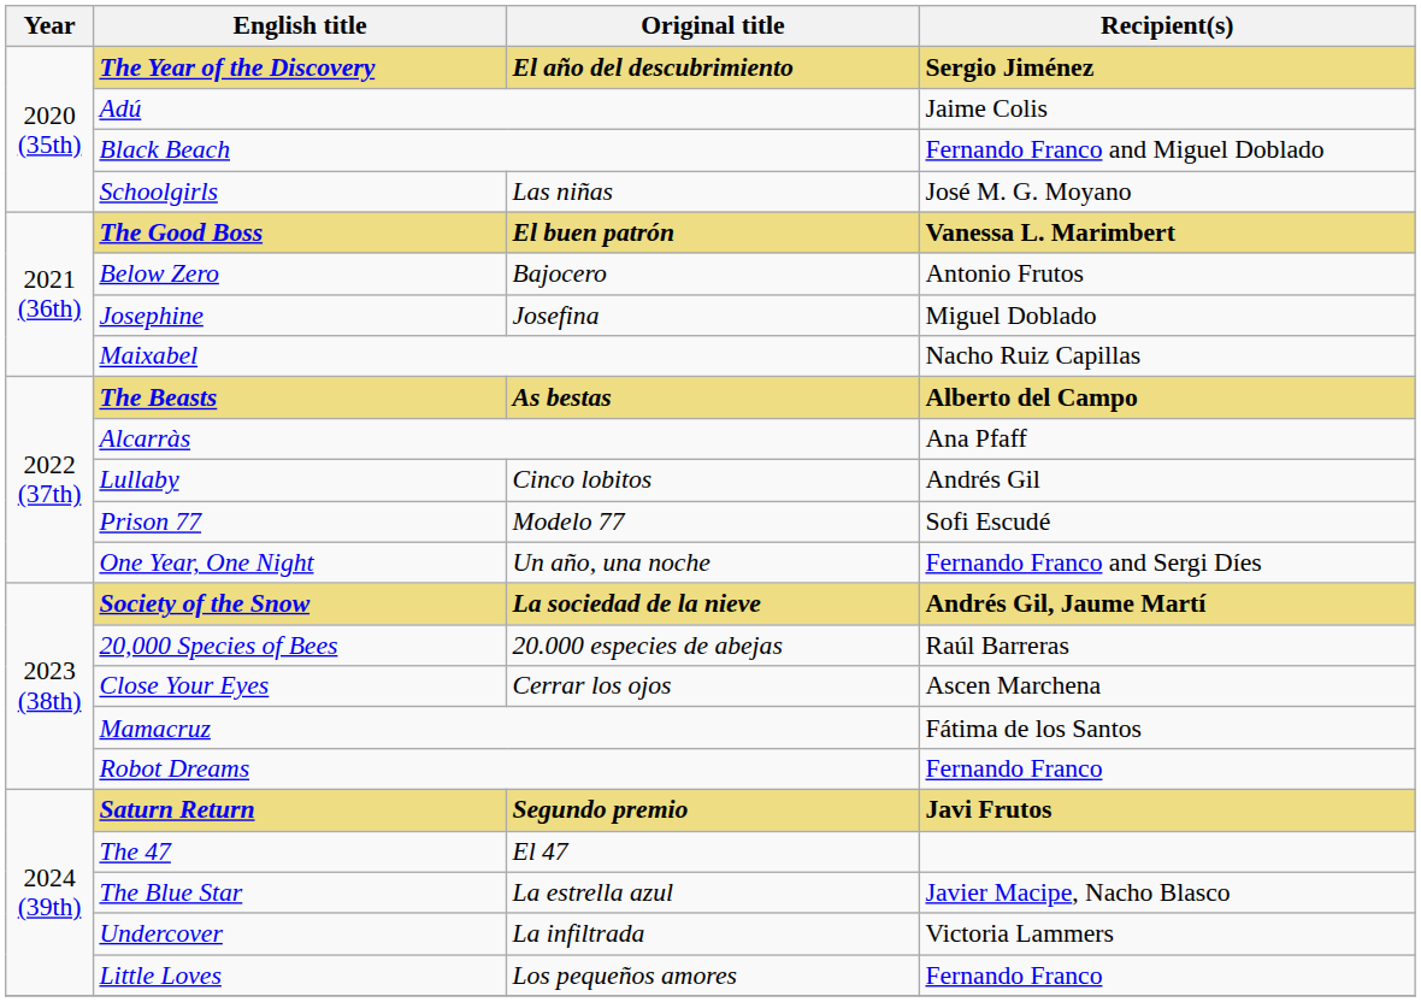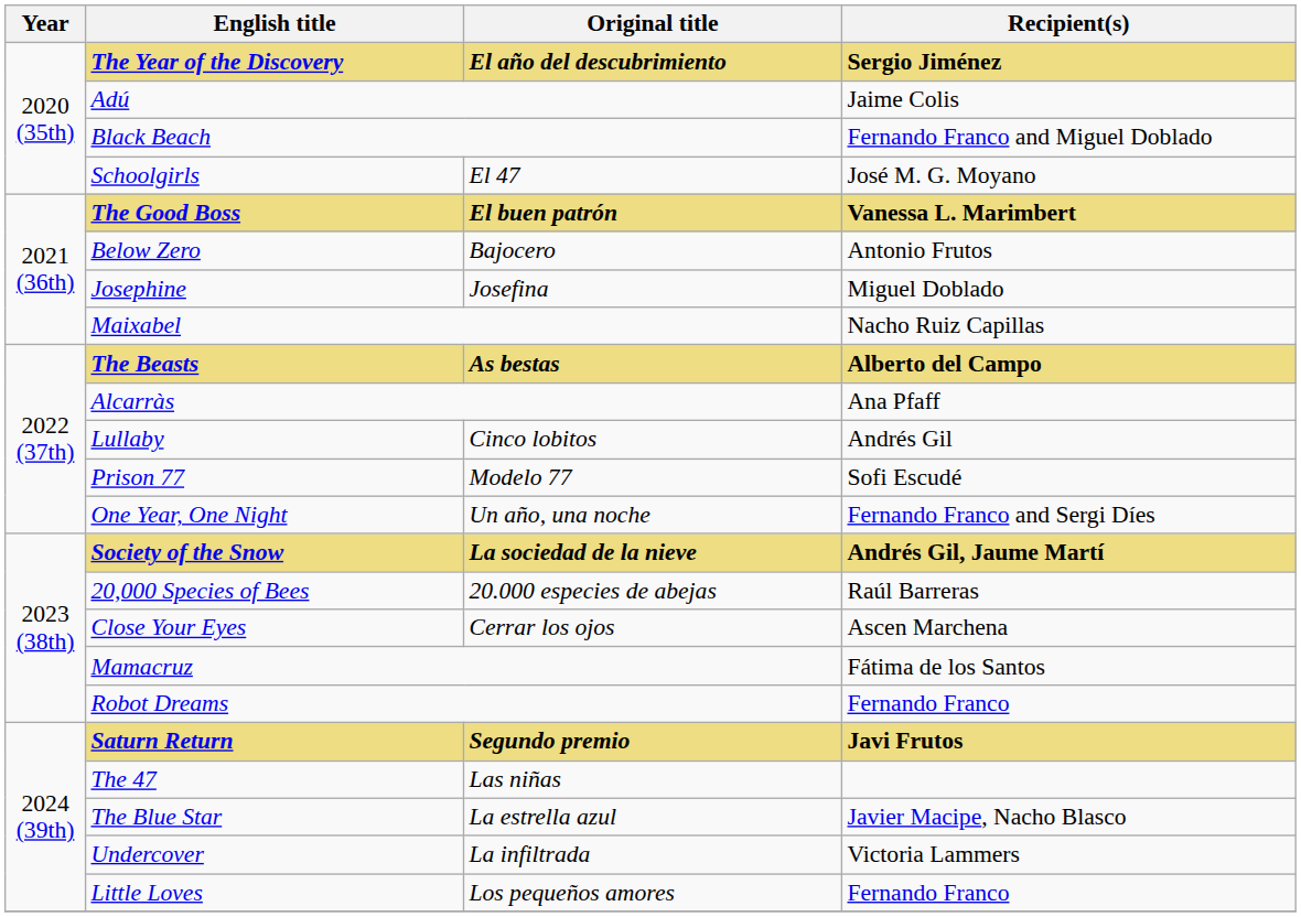Schoolgirls | Original title: Las niñas -> El 47
The 47 | Original title: El 47 -> Las niñas
